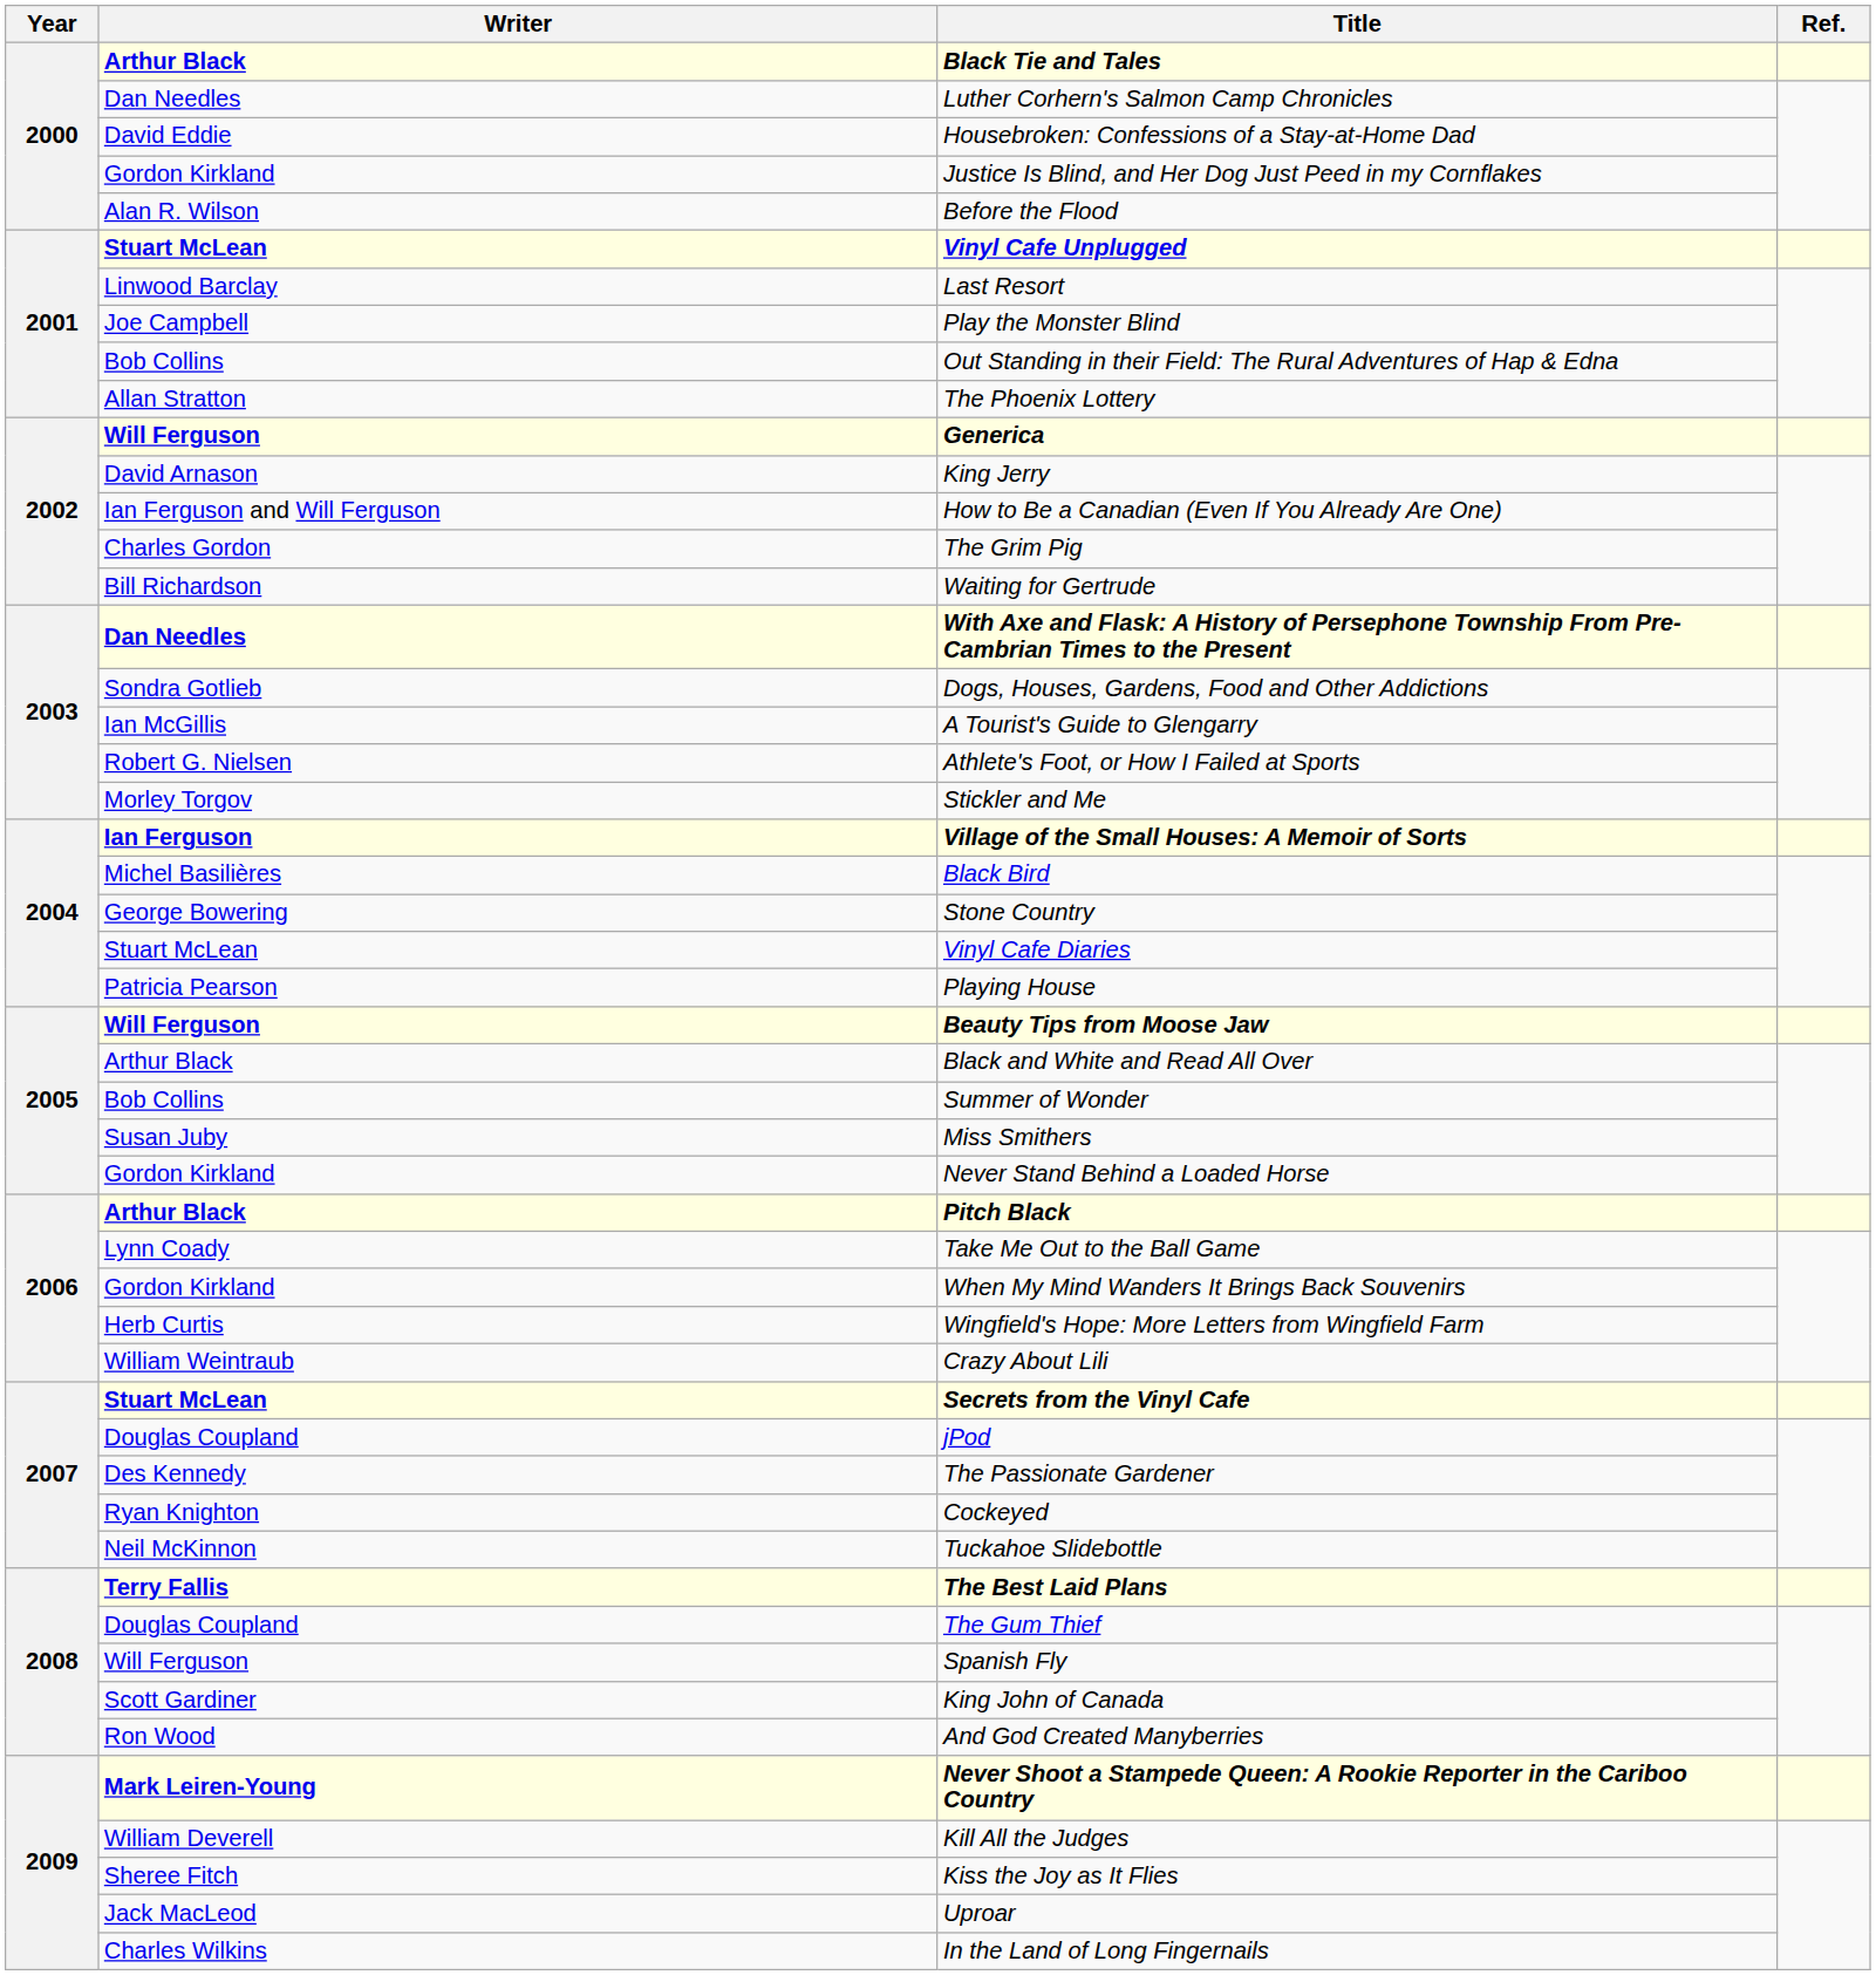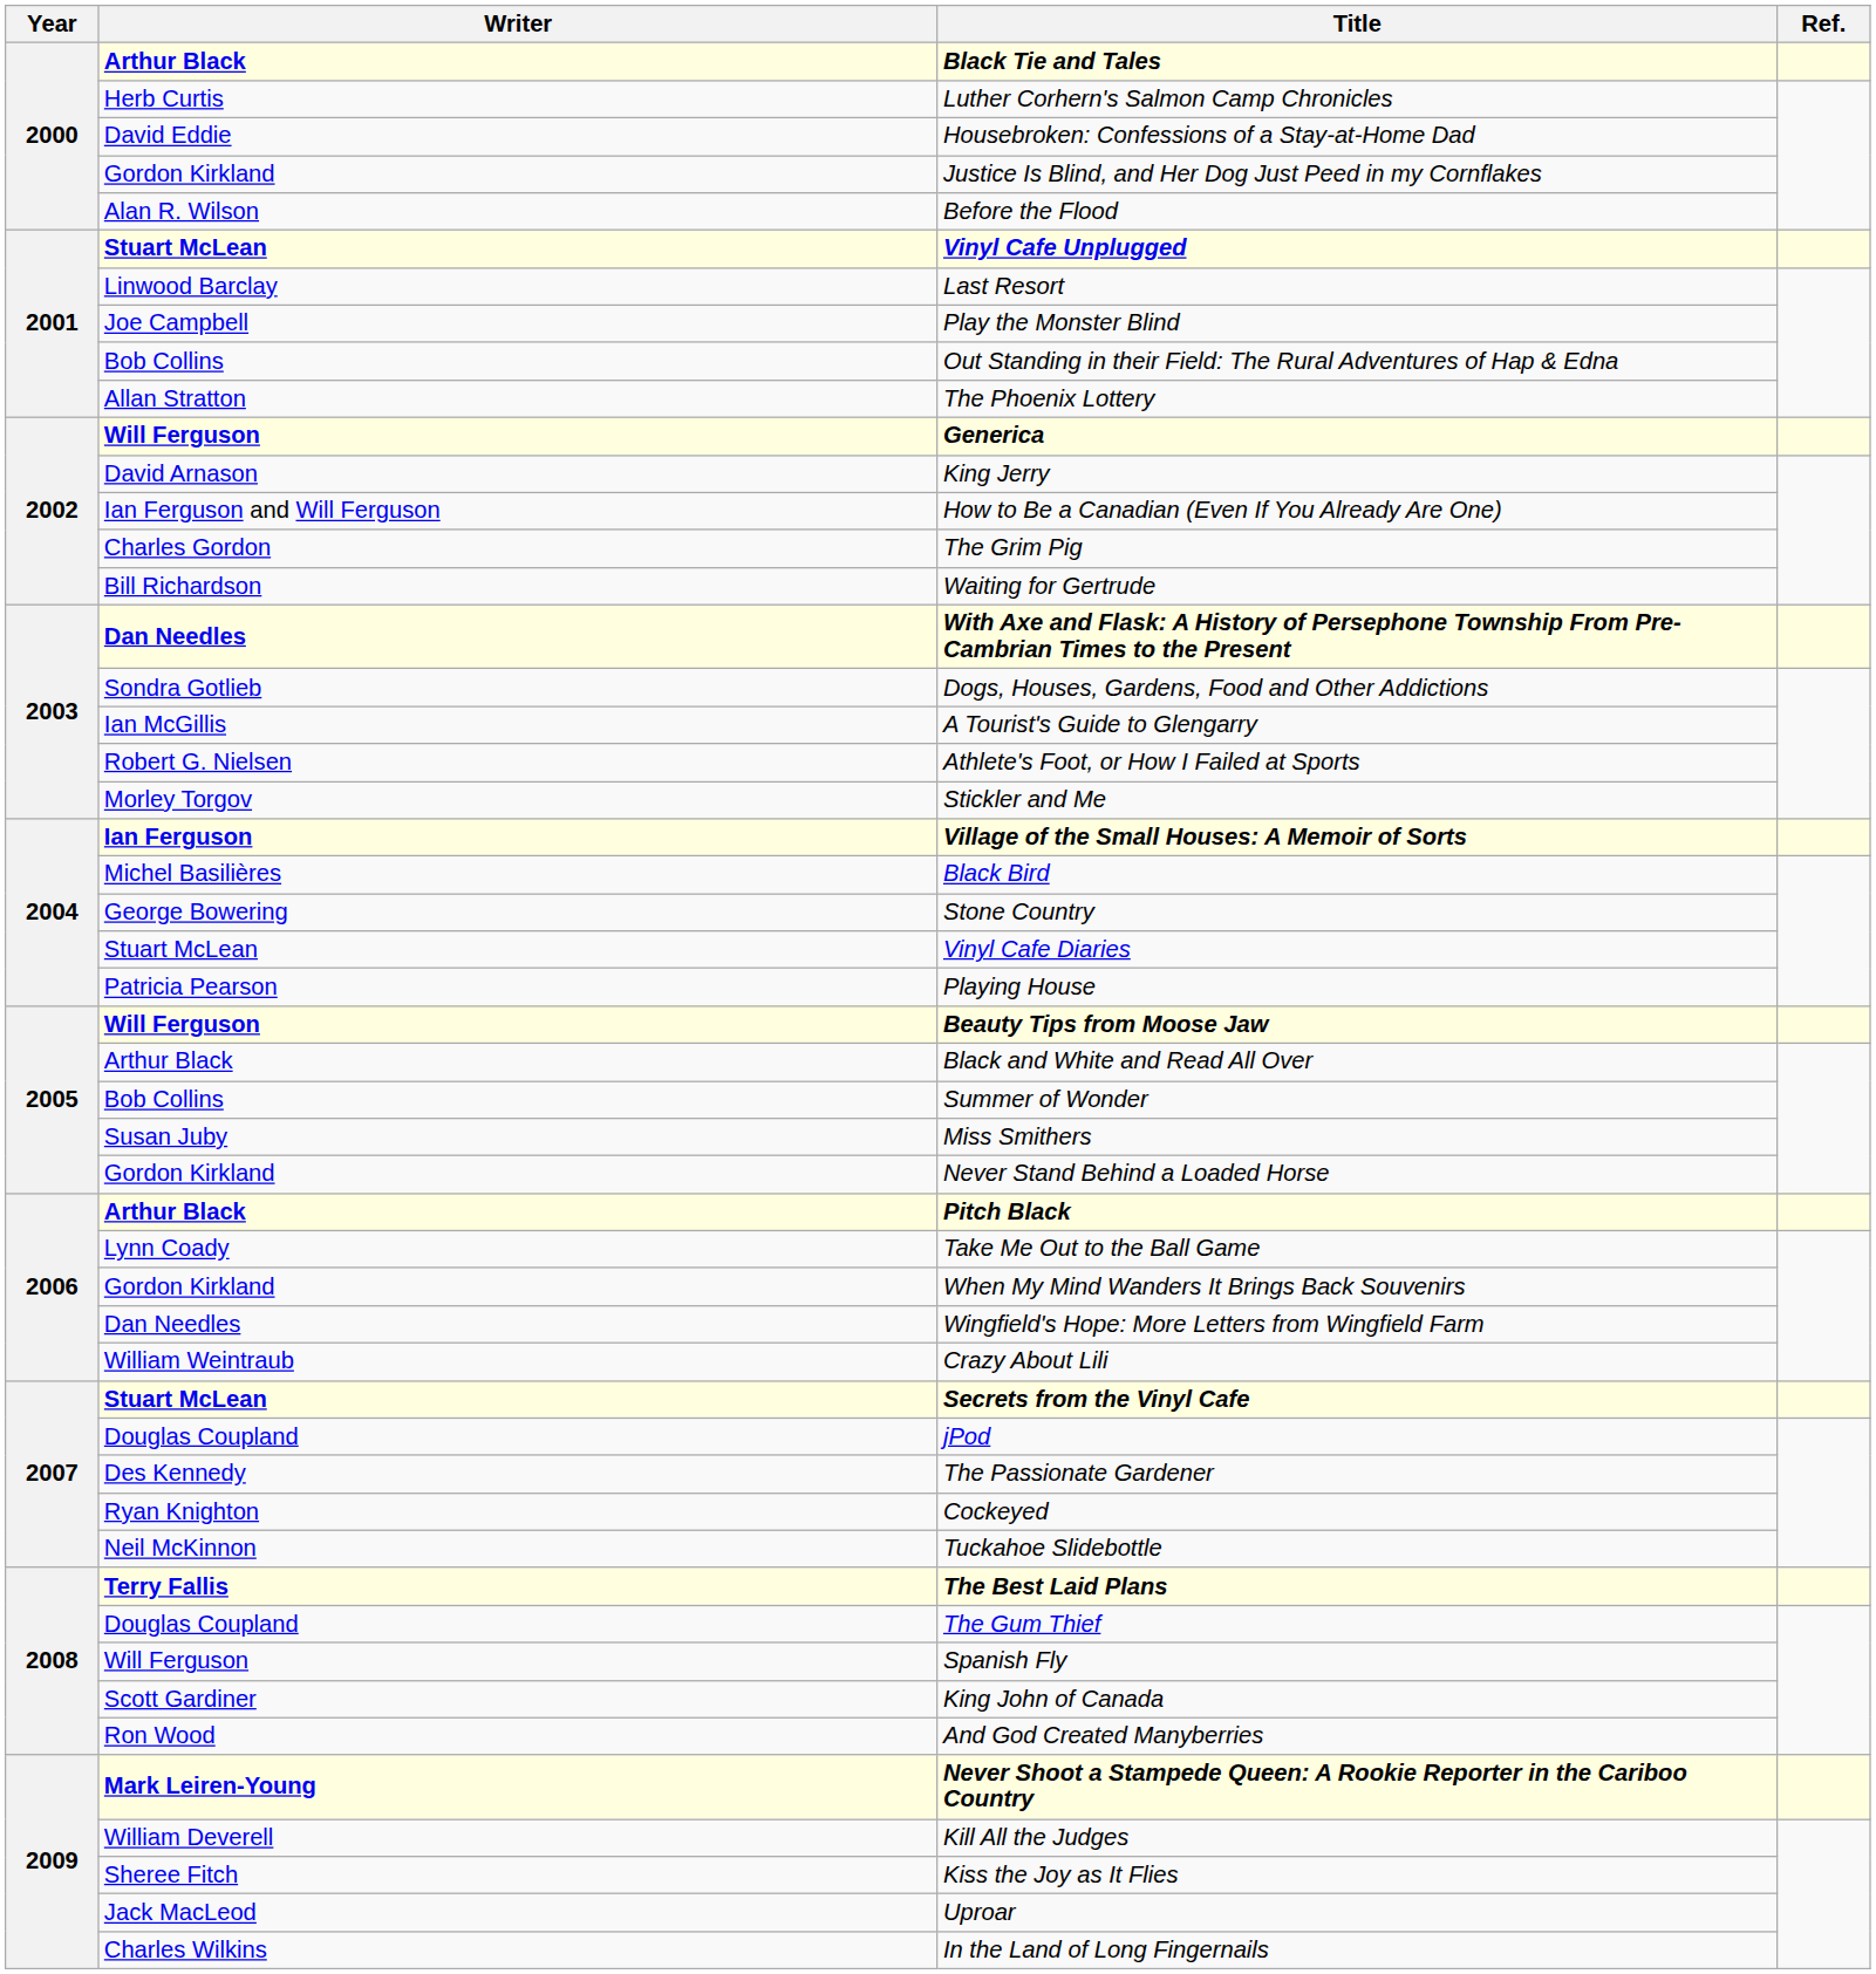Luther Corhern's Salmon Camp Chronicles | Writer: Dan Needles -> Herb Curtis
Wingfield's Hope: More Letters from Wingfield Farm | Writer: Herb Curtis -> Dan Needles
